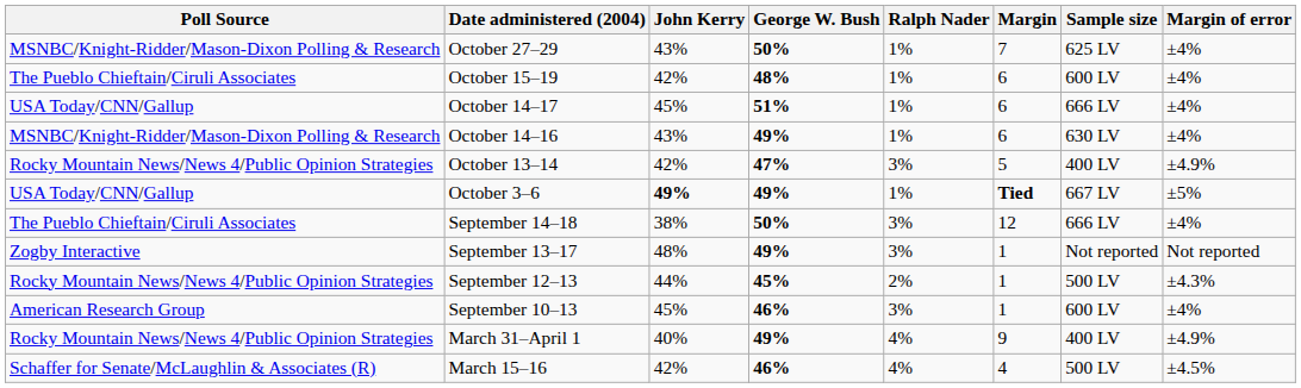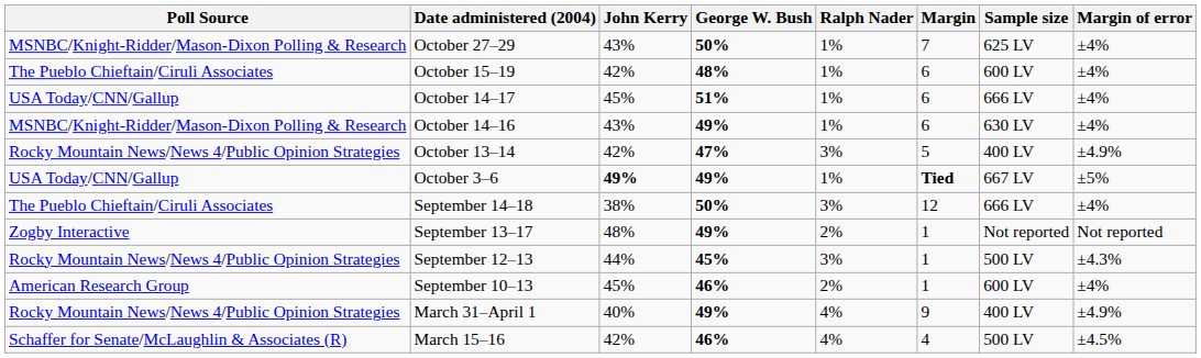September 13–17 | Ralph Nader: 3% -> 2%
September 12–13 | Ralph Nader: 2% -> 3%
September 10–13 | Ralph Nader: 3% -> 2%
